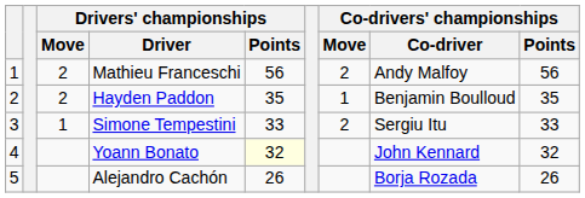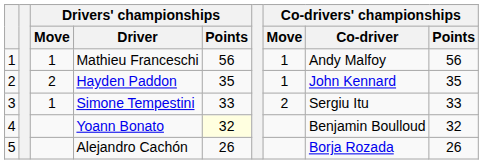Mathieu Franceschi | Drivers' championships / Move: 2 -> 1
Mathieu Franceschi | Co-drivers' championships / Move: 2 -> 1
Hayden Paddon | Co-drivers' championships / Co-driver: Benjamin Boulloud -> John Kennard
Yoann Bonato | Co-drivers' championships / Co-driver: John Kennard -> Benjamin Boulloud
